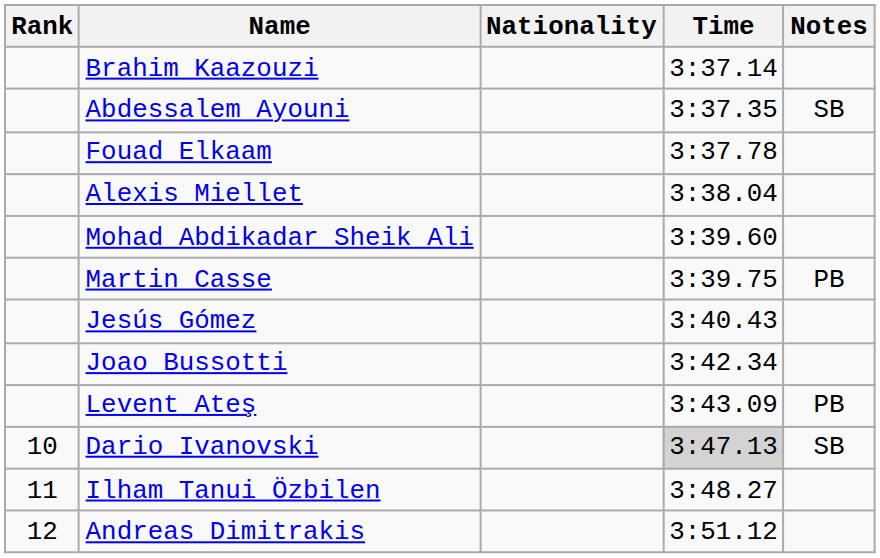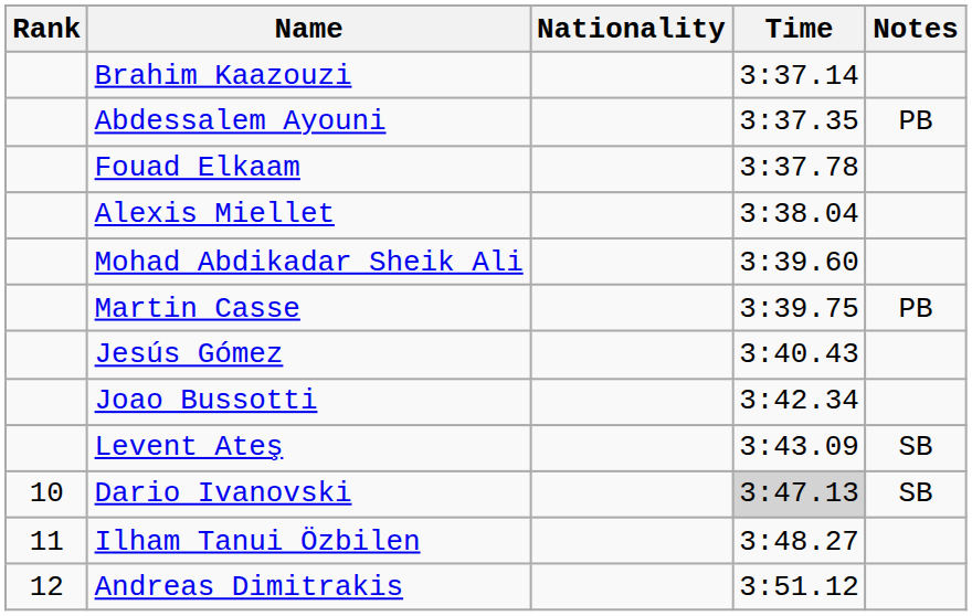Abdessalem Ayouni | Notes: SB -> PB
Levent Ateş | Notes: PB -> SB
